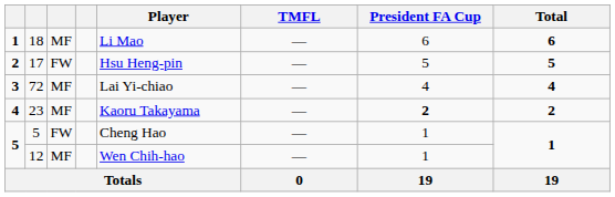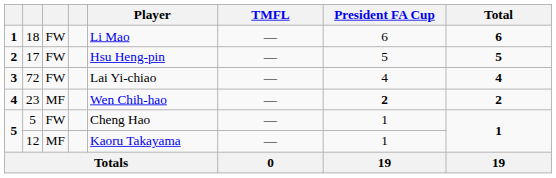18 | column 3: MF -> FW
72 | column 3: MF -> FW
23 | Player: Kaoru Takayama -> Wen Chih-hao
12 | Player: Wen Chih-hao -> Kaoru Takayama
